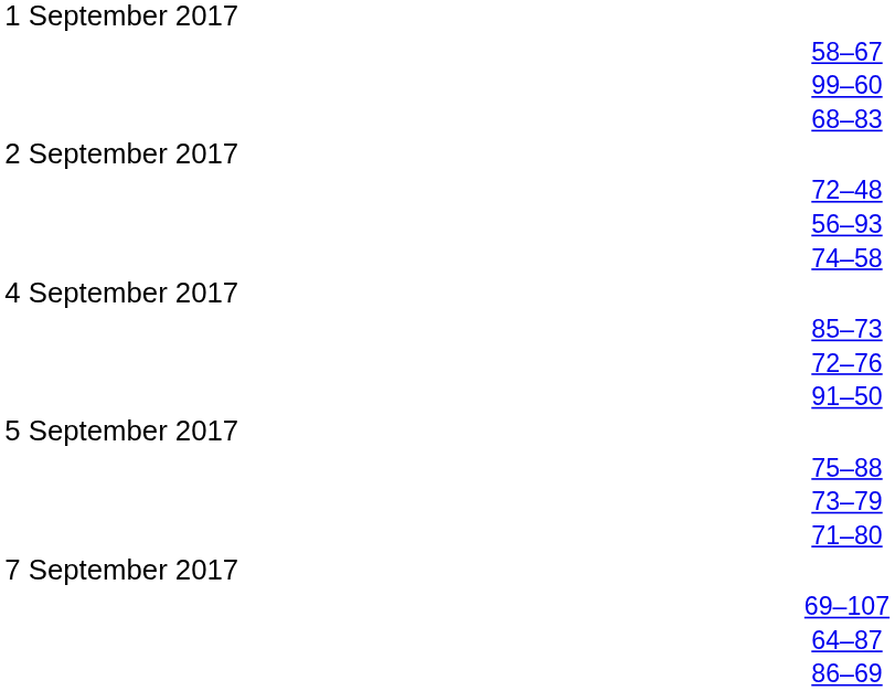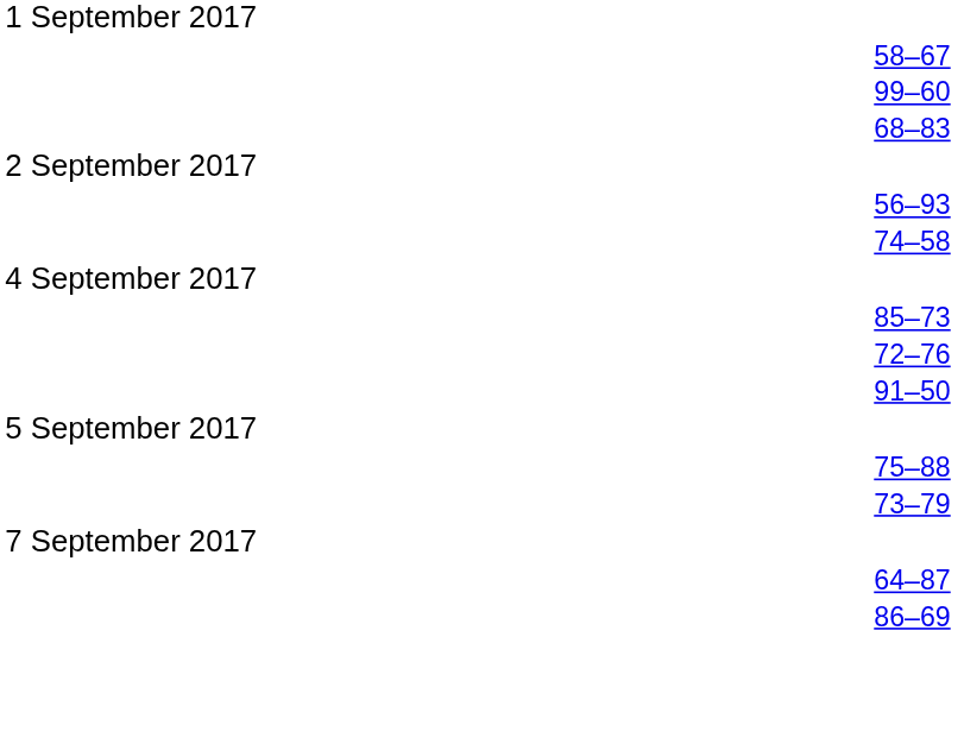- row: 72–48
- row: 71–80
- row: 69–107
